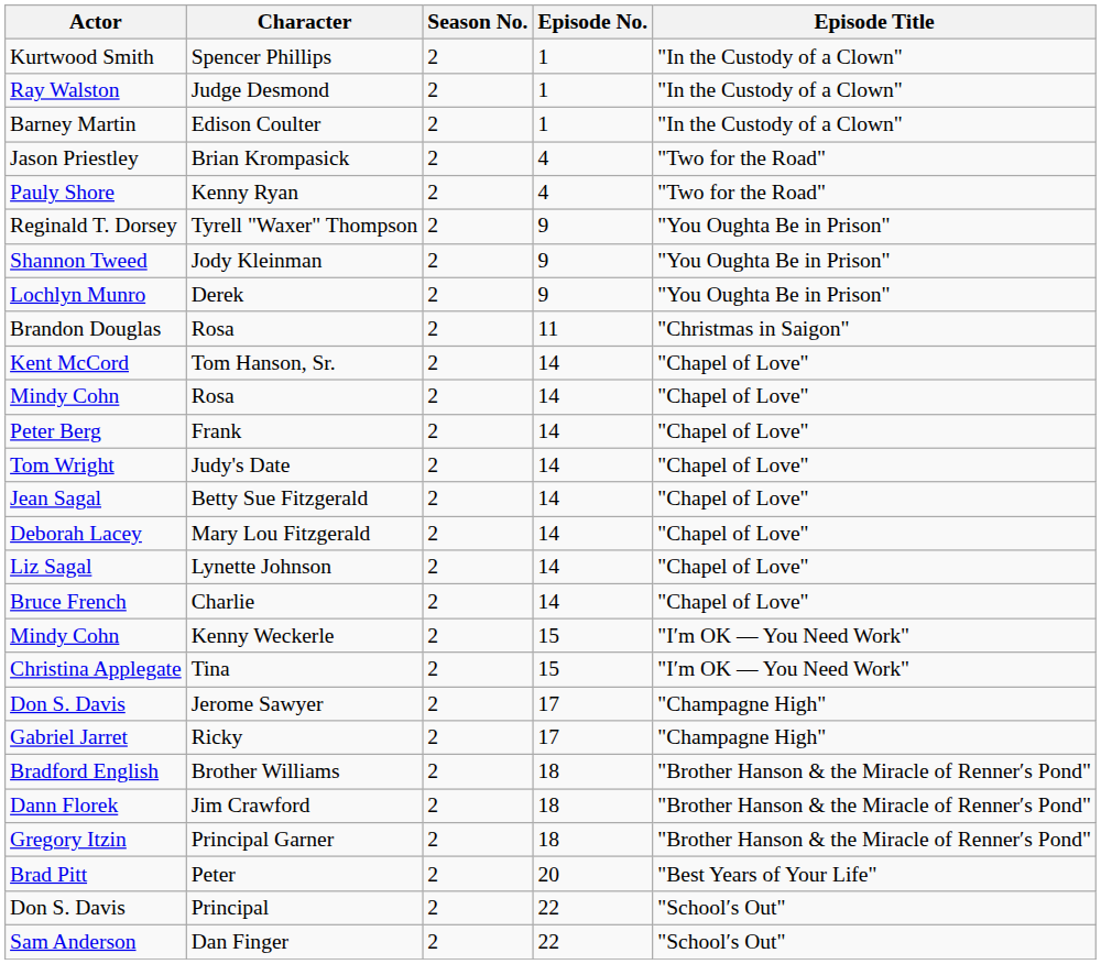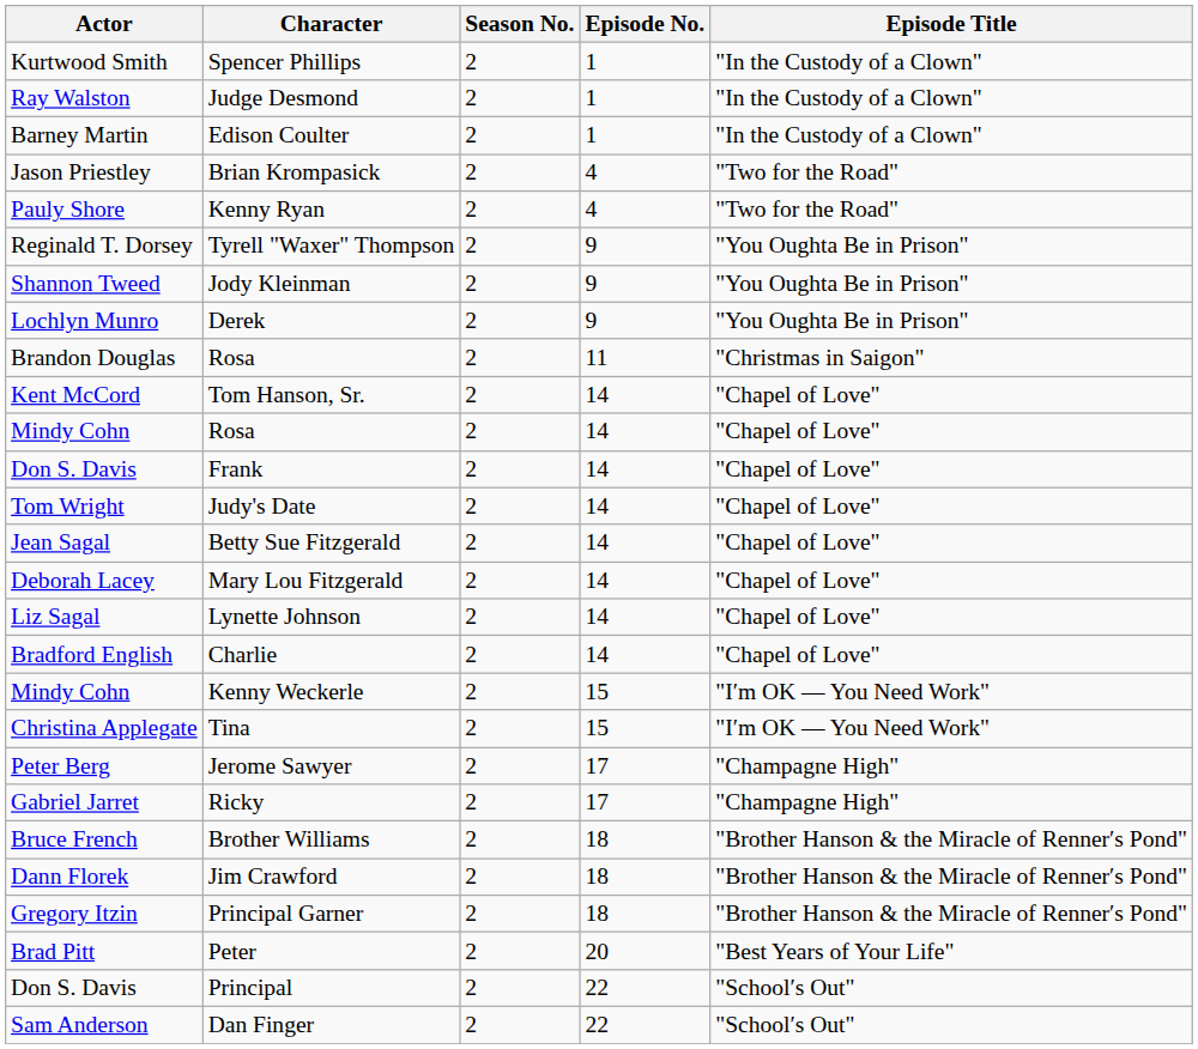Frank | Actor: Peter Berg -> Don S. Davis
Charlie | Actor: Bruce French -> Bradford English
Jerome Sawyer | Actor: Don S. Davis -> Peter Berg
Brother Williams | Actor: Bradford English -> Bruce French
